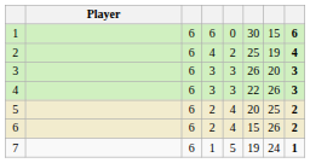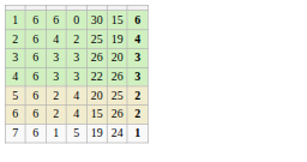- column: Player
